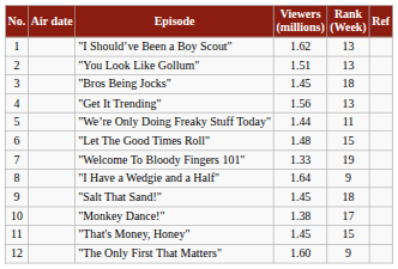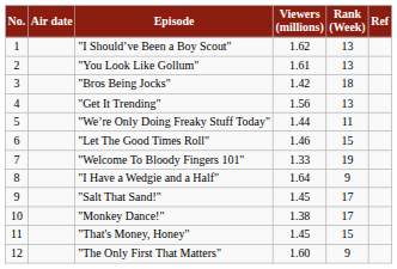"You Look Like Gollum" | Viewers (millions): 1.51 -> 1.61
"Bros Being Jocks" | Viewers (millions): 1.45 -> 1.42
"Let The Good Times Roll" | Viewers (millions): 1.48 -> 1.46
"Salt That Sand!" | Rank (Week): 18 -> 17
